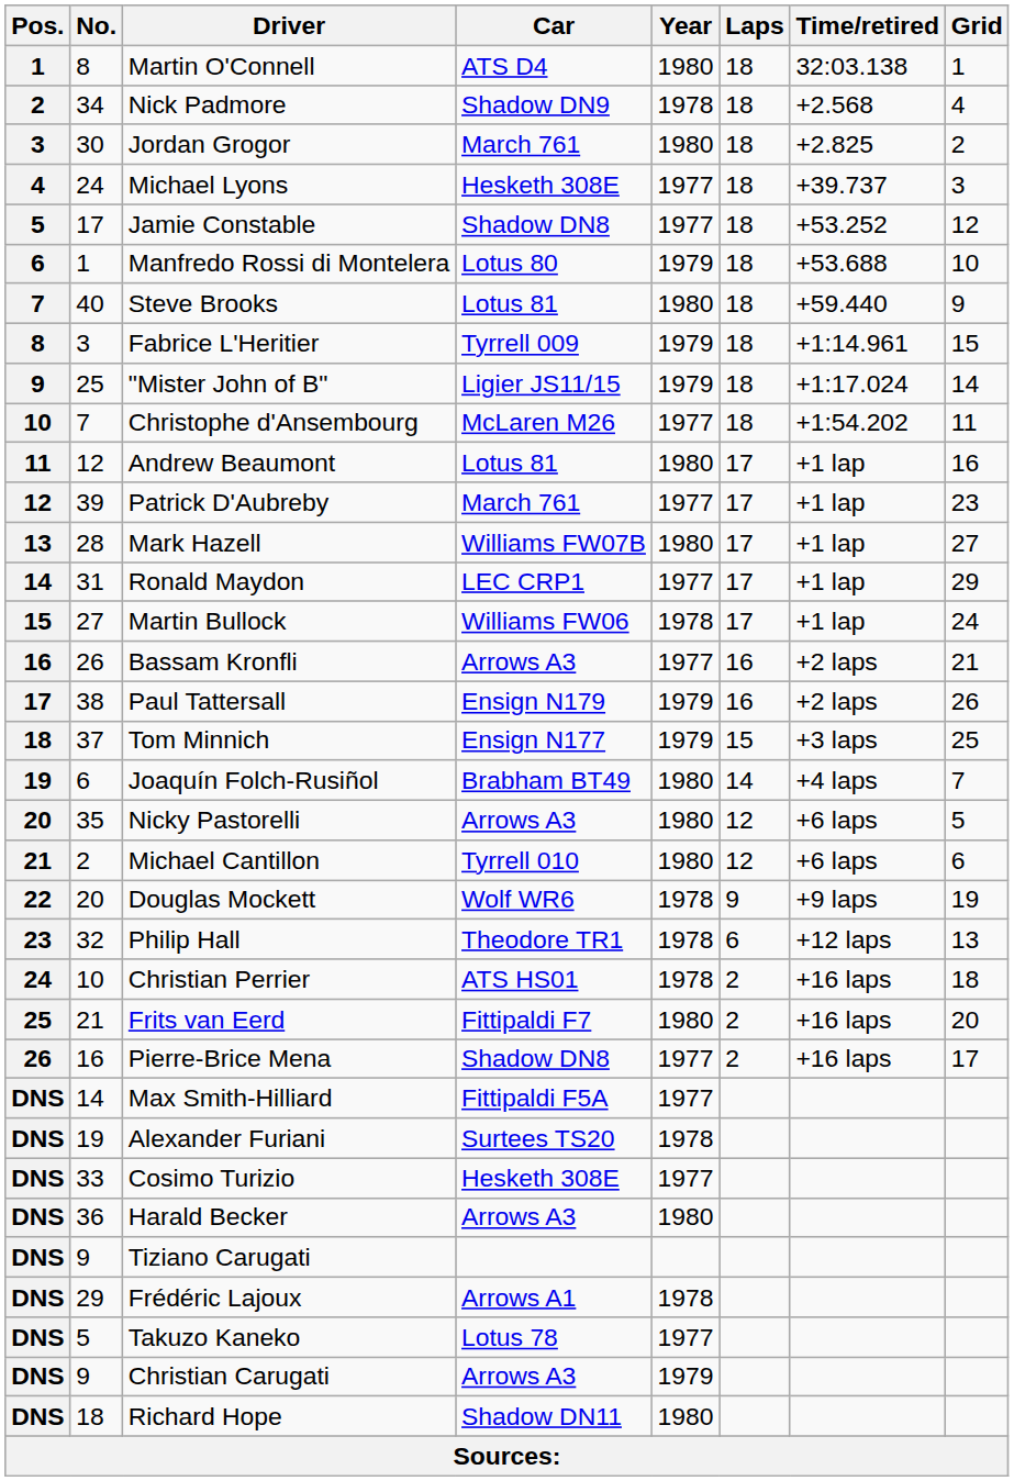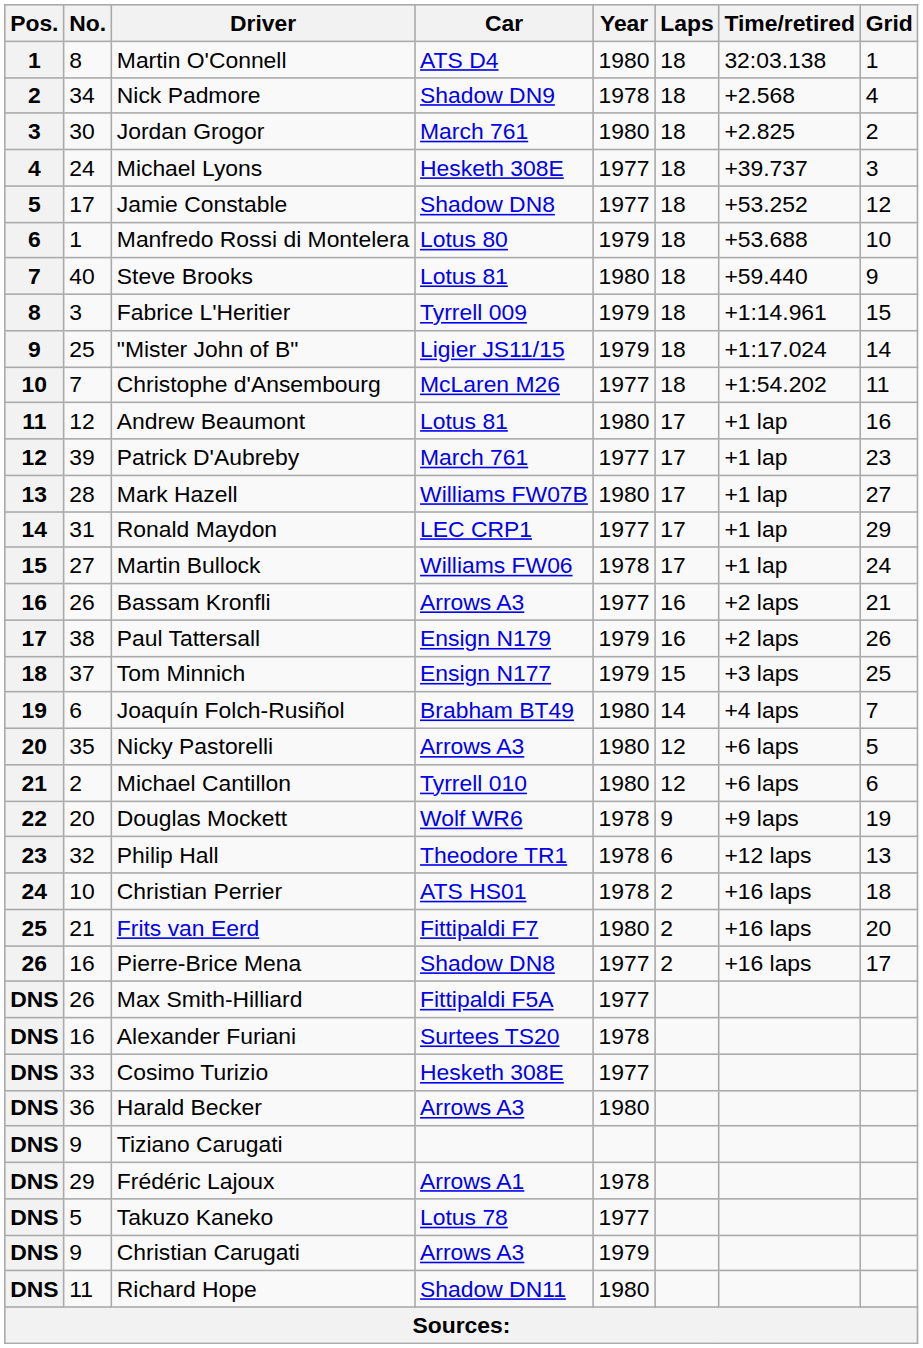Max Smith-Hilliard | No.: 14 -> 26
Alexander Furiani | No.: 19 -> 16
Richard Hope | No.: 18 -> 11
